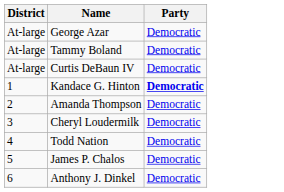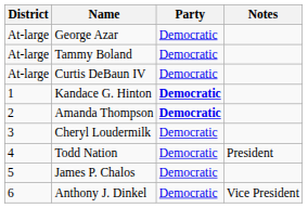+ column: Notes | President | Vice President
Amanda Thompson | Party: normal -> bold
